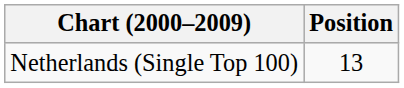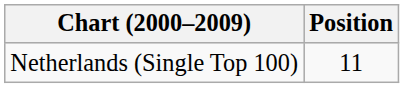Netherlands (Single Top 100) | Position: 13 -> 11
